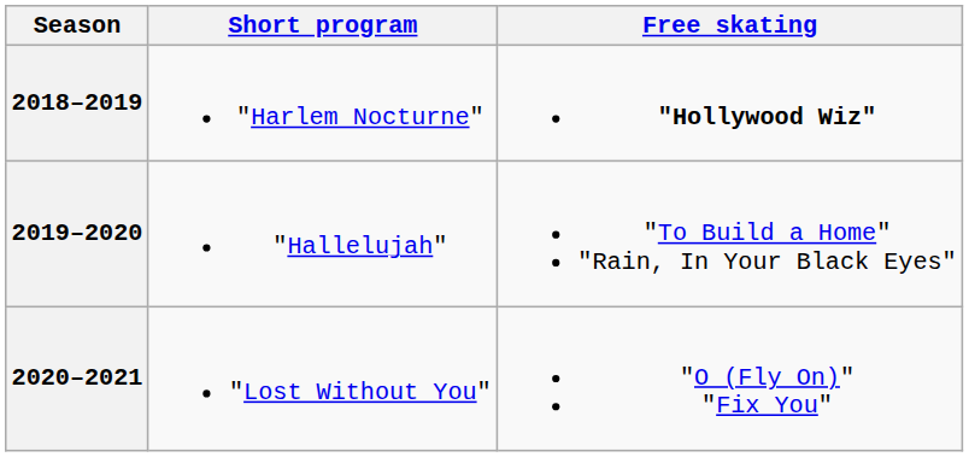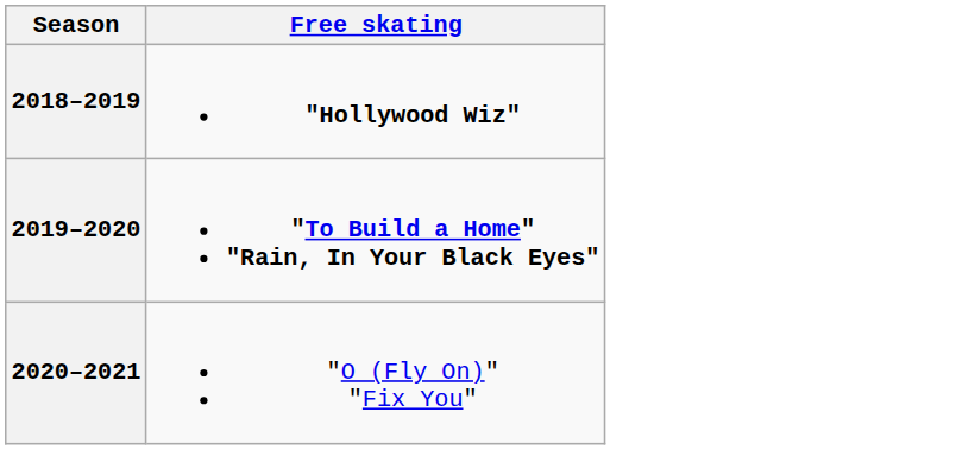- column: Short program | "Harlem Nocturne" | "Hallelujah" | "Lost Without You"
2019–2020 | Free skating: normal -> bold
